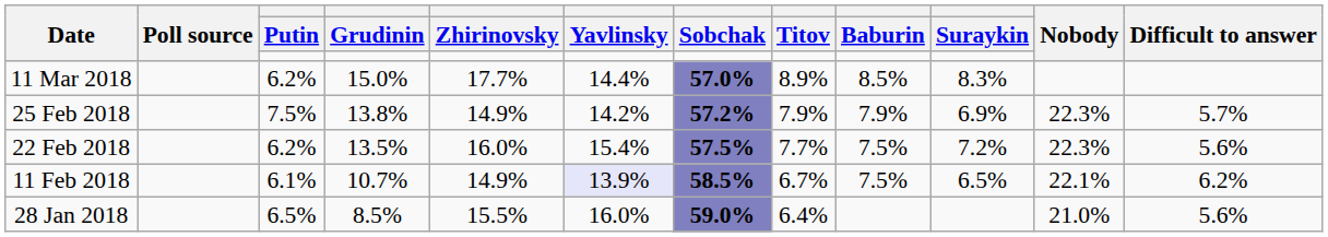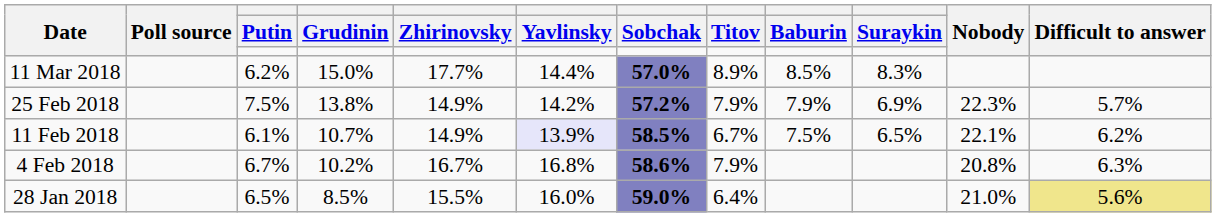- row: 22 Feb 2018 | 6.2% | 13.5% | 16.0% | 15.4% | 57.5% | 7.7% | 7.5% | 7.2% | 22.3% | 5.6%
+ row: 4 Feb 2018 | 6.7% | 10.2% | 16.7% | 16.8% | 58.6% | 7.9% | 20.8% | 6.3%
28 Jan 2018 | Difficult to answer: no background -> khaki background
